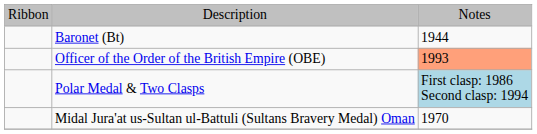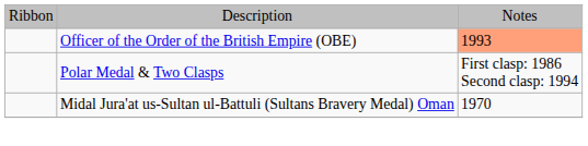- row: Baronet (Bt) | 1944
Polar Medal & Two Clasps | column 3: lightblue background -> no background
